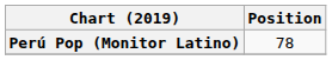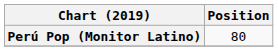Perú Pop (Monitor Latino) | Position: 78 -> 80
